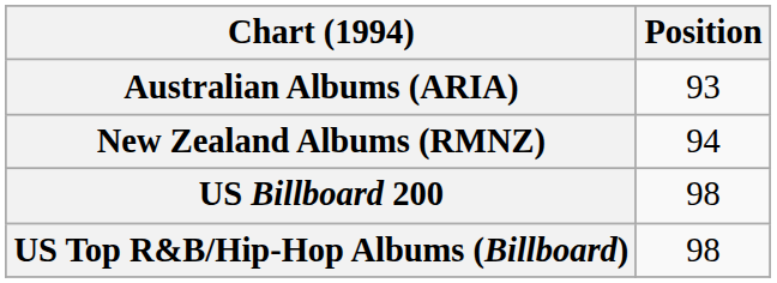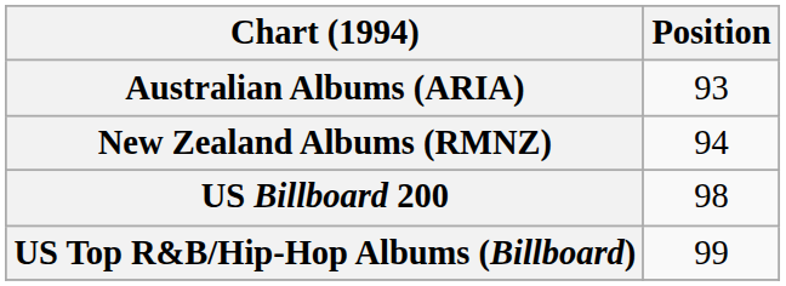US Top R&B/Hip-Hop Albums (Billboard) | Position: 98 -> 99
